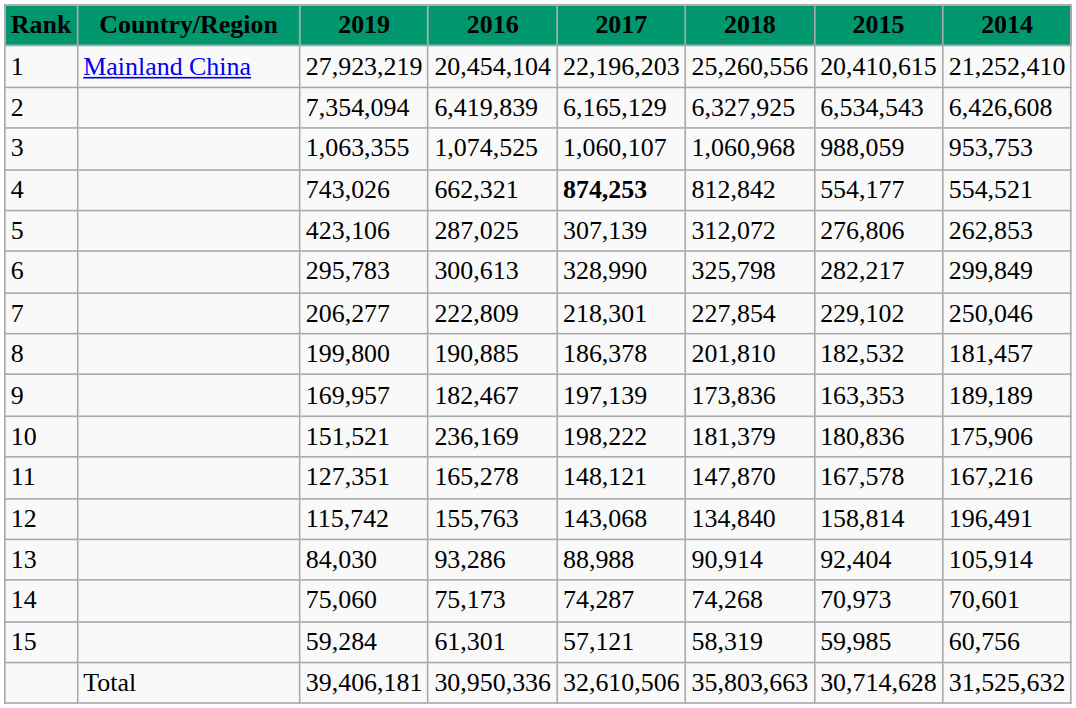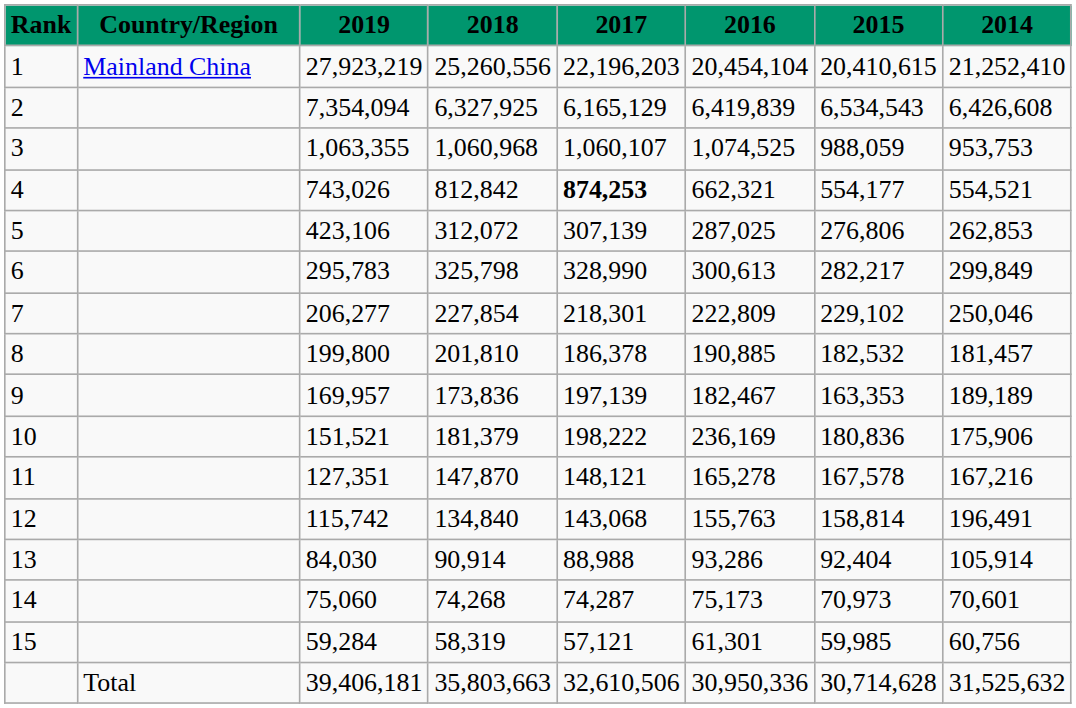columns swapped: 2018 <-> 2016
